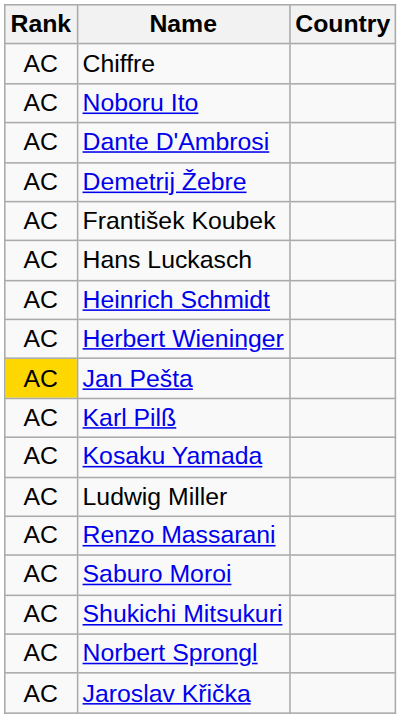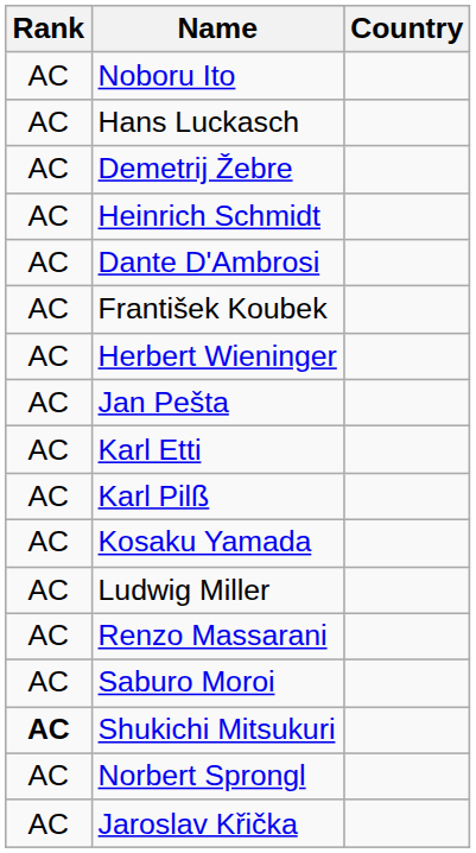- row: AC | Chiffre
rows swapped: Dante D'Ambrosi <-> Hans Luckasch
rows swapped: František Koubek <-> Heinrich Schmidt
Jan Pešta | Rank: gold background -> no background
+ row: AC | Karl Etti
Shukichi Mitsukuri | Rank: normal -> bold
